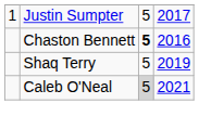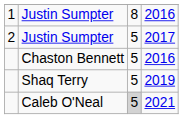+ row: 1 | Justin Sumpter | 8 | 2016
Justin Sumpter / 2017 | column 1: 1 -> 2
Chaston Bennett | column 3: bold -> normal
